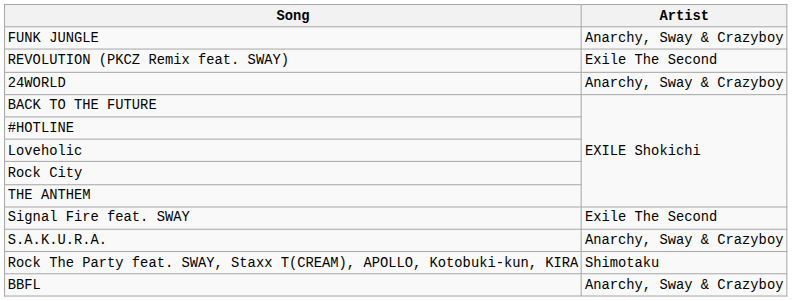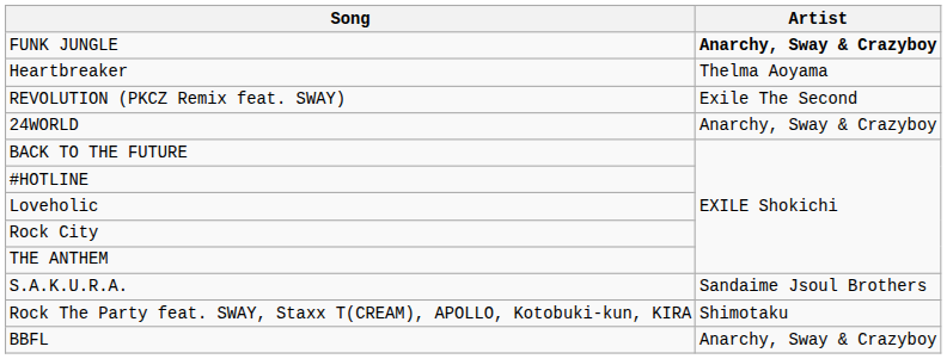FUNK JUNGLE | Artist: normal -> bold
+ row: Heartbreaker | Thelma Aoyama
- row: Signal Fire feat. SWAY | Exile The Second
S.A.K.U.R.A. | Artist: Anarchy, Sway & Crazyboy -> Sandaime Jsoul Brothers
